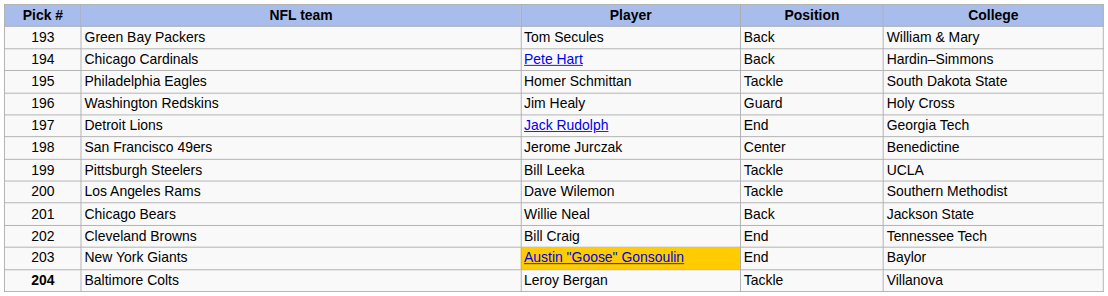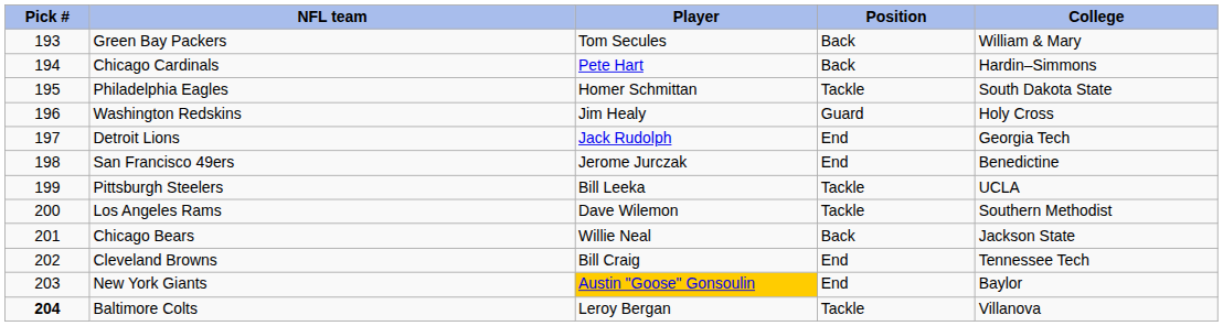San Francisco 49ers | Position: Center -> End
